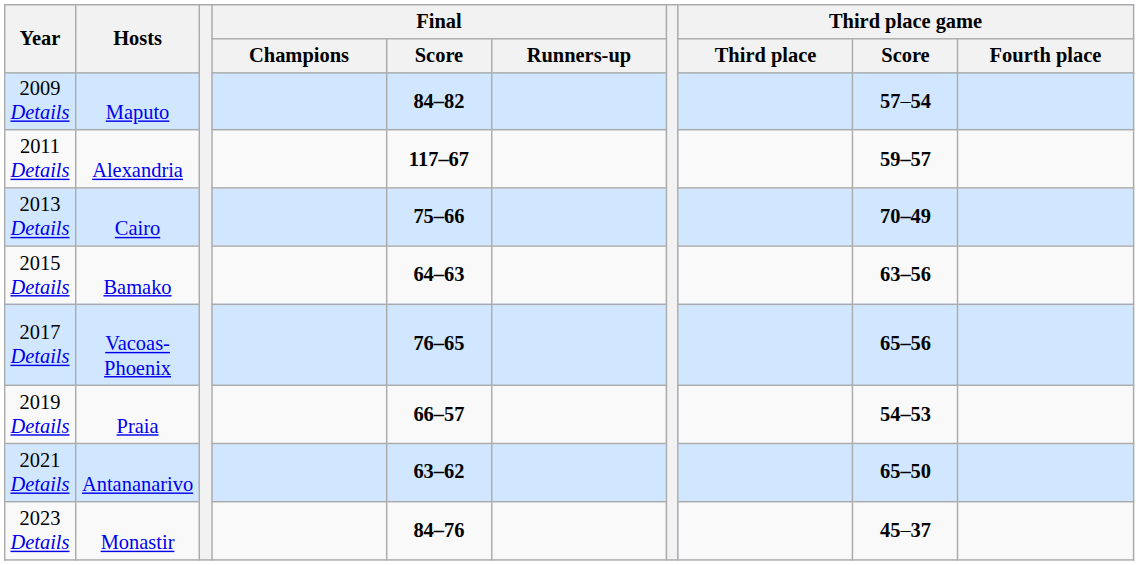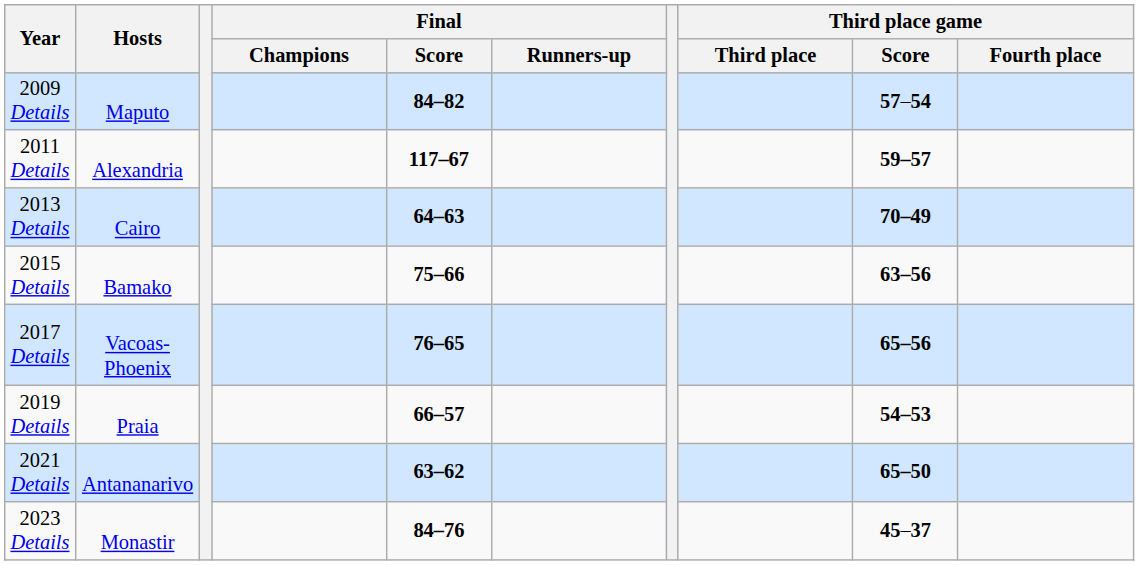2013 Details | Final / Score: 75–66 -> 64–63
2015 Details | Final / Score: 64–63 -> 75–66
